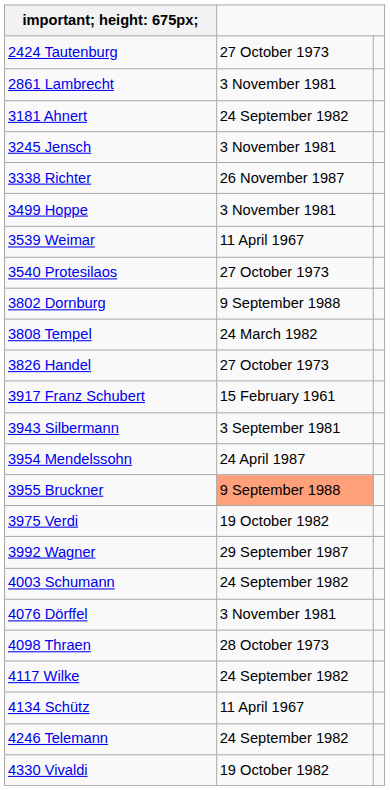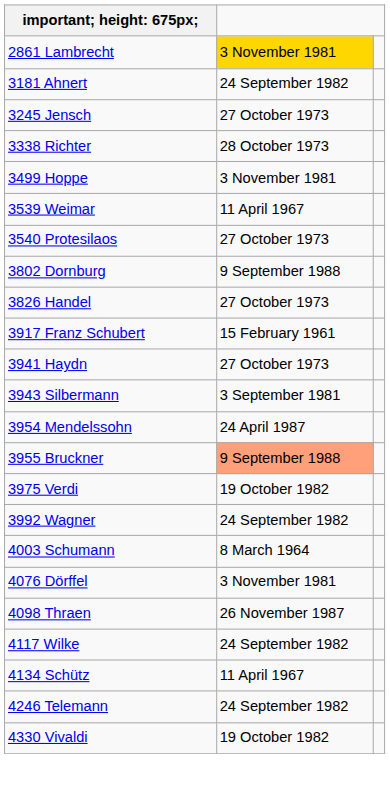- row: 2424 Tautenburg | 27 October 1973
2861 Lambrecht | column 2: no background -> gold background
3245 Jensch | column 2: 3 November 1981 -> 27 October 1973
3338 Richter | column 2: 26 November 1987 -> 28 October 1973
- row: 3808 Tempel | 24 March 1982
+ row: 3941 Haydn | 27 October 1973
3992 Wagner | column 2: 29 September 1987 -> 24 September 1982
4003 Schumann | column 2: 24 September 1982 -> 8 March 1964
4098 Thraen | column 2: 28 October 1973 -> 26 November 1987
